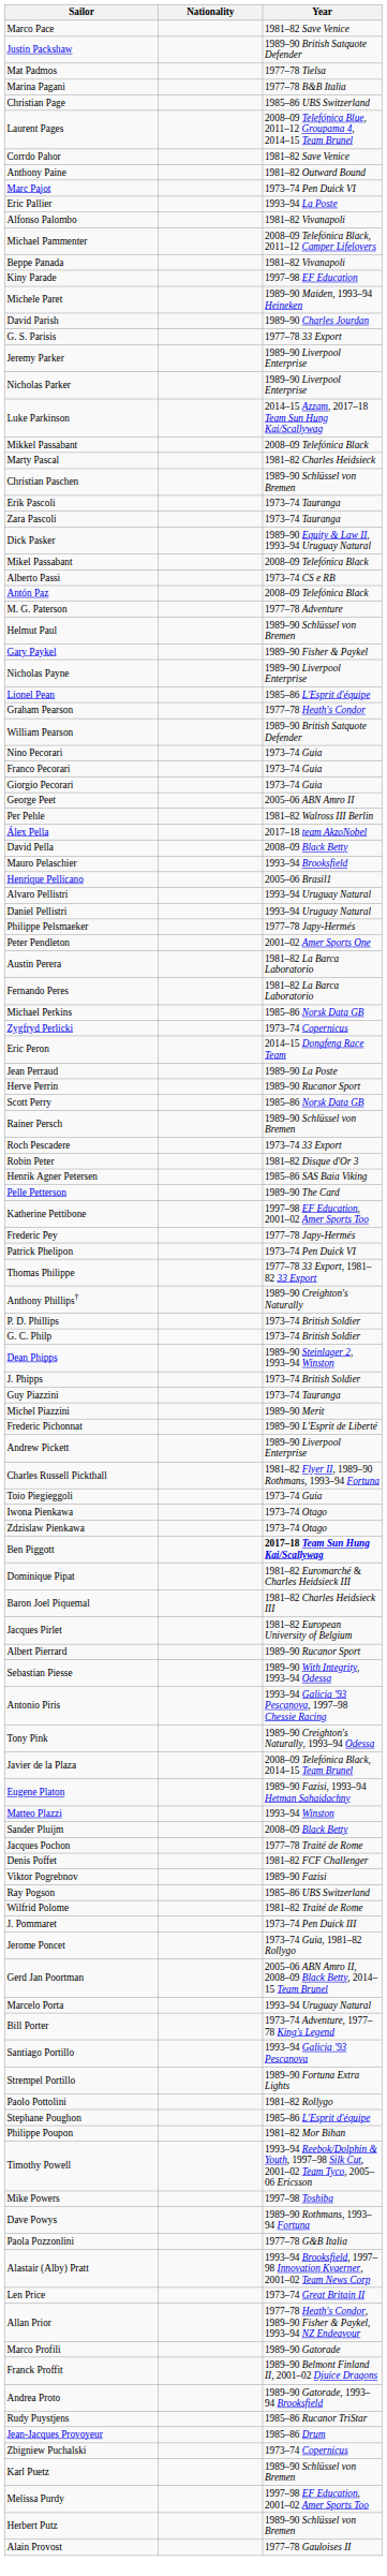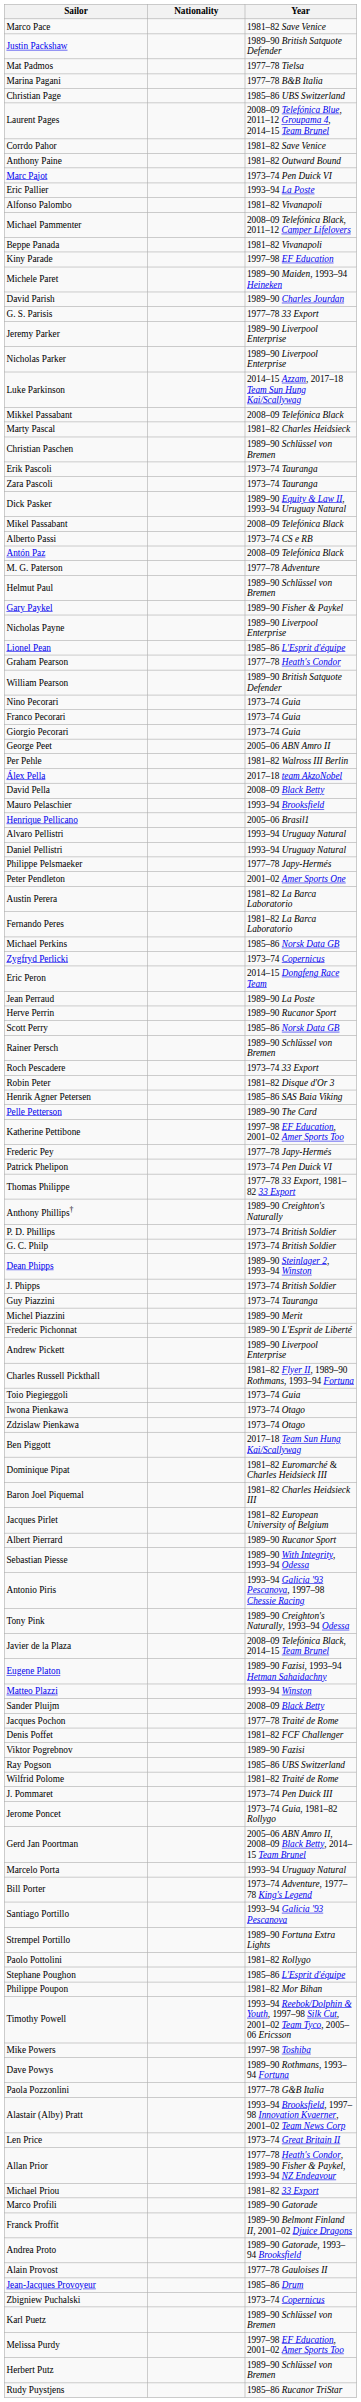Ben Piggott | Year: bold -> normal
+ row: Michael Priou | 1981–82 33 Export
rows swapped: Alain Provost <-> Rudy Puystjens
